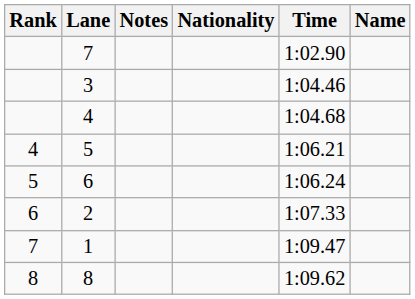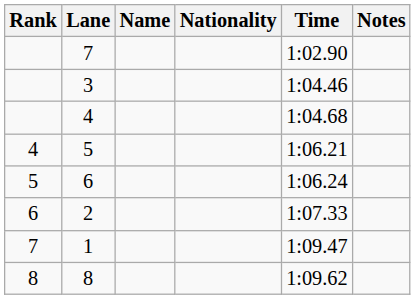columns swapped: Name <-> Notes
